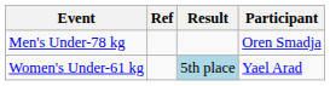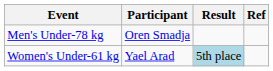columns swapped: Participant <-> Ref
